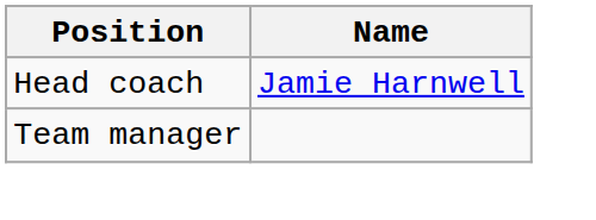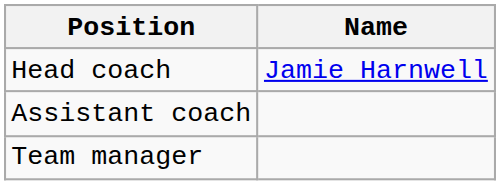+ row: Assistant coach
